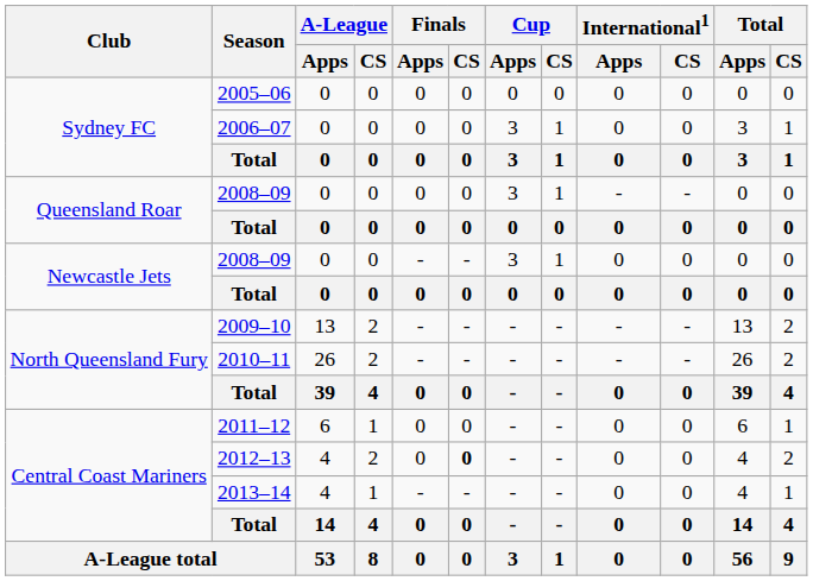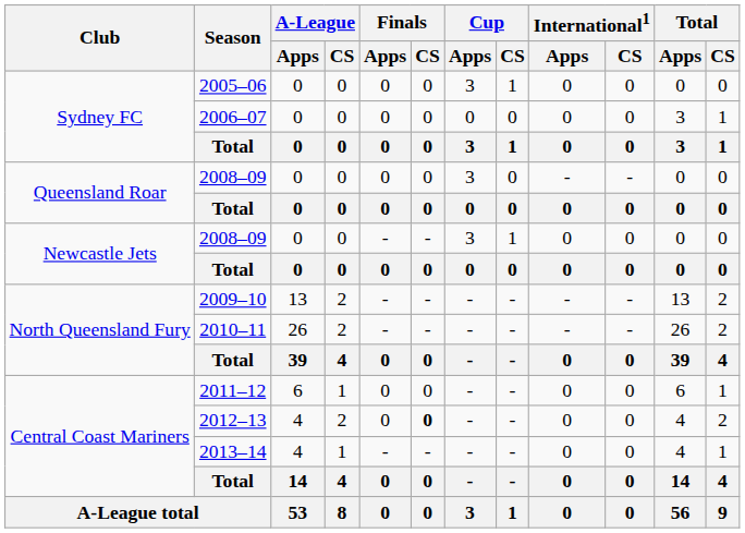2005–06 | Cup / Apps: 0 -> 3
2005–06 | Cup / CS: 0 -> 1
2006–07 | Cup / Apps: 3 -> 0
2006–07 | Cup / CS: 1 -> 0
Queensland Roar / 2008–09 | Cup / CS: 1 -> 0
